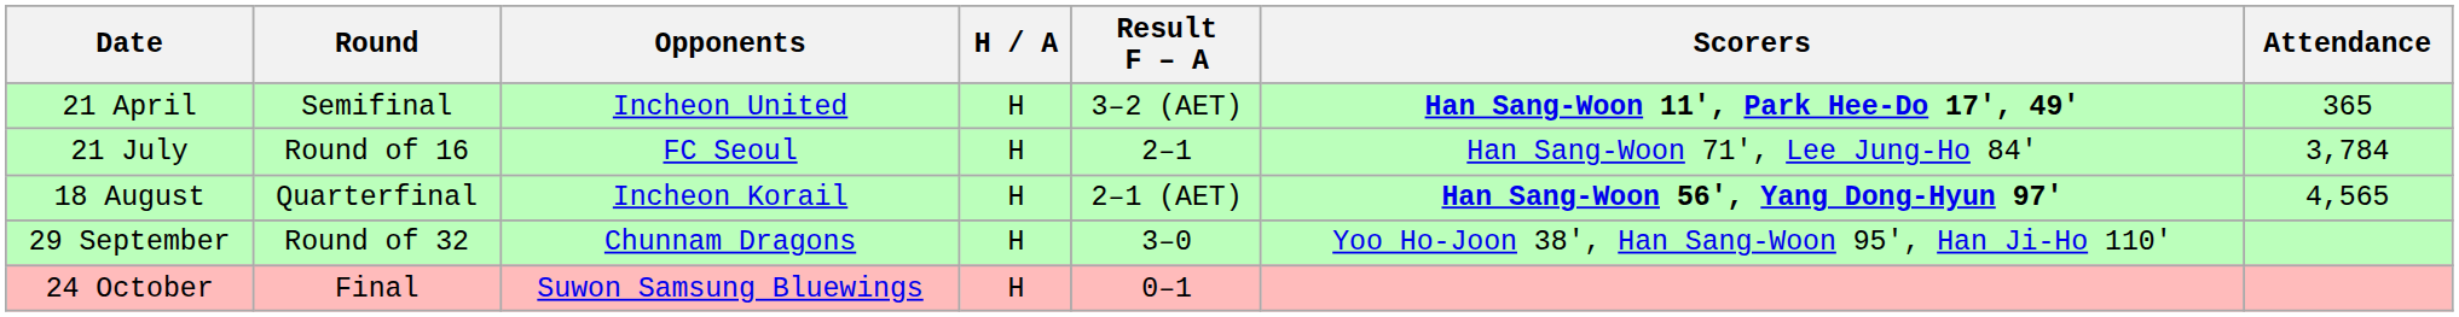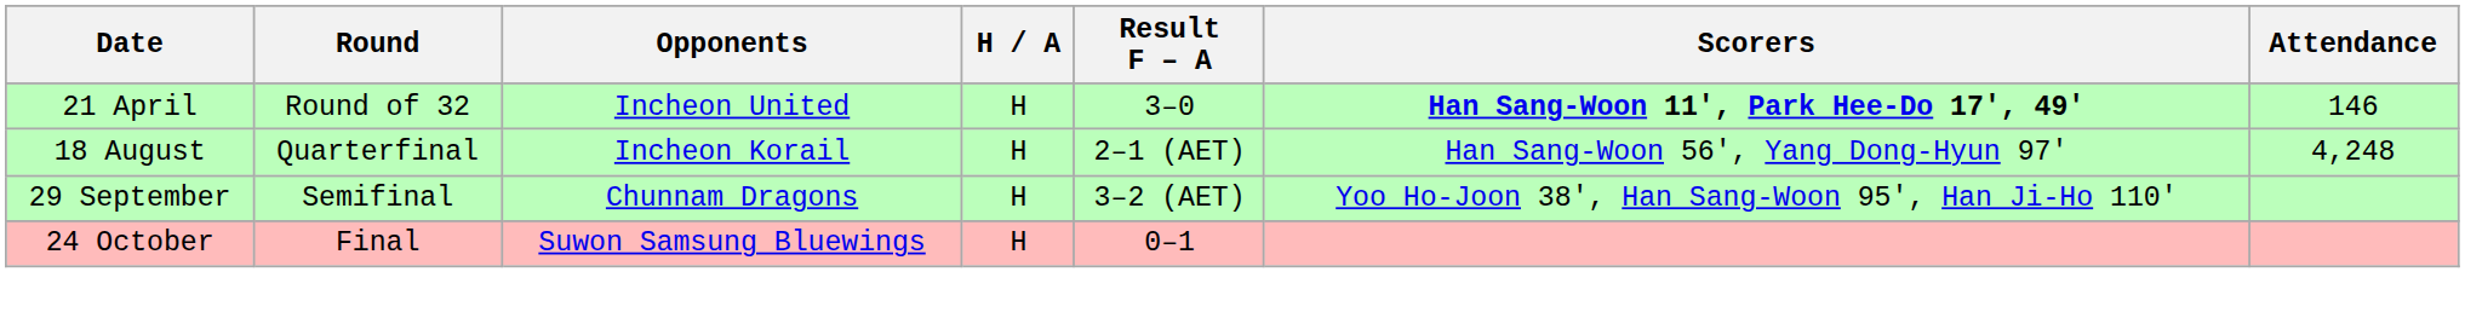21 April | Round: Semifinal -> Round of 32
21 April | Result F – A: 3–2 (AET) -> 3–0
21 April | Attendance: 365 -> 146
- row: 21 July | Round of 16 | FC Seoul | H | 2–1 | Han Sang-Woon 71', Lee Jung-Ho 84' | 3,784
18 August | Scorers: bold -> normal
18 August | Attendance: 4,565 -> 4,248
29 September | Round: Round of 32 -> Semifinal
29 September | Result F – A: 3–0 -> 3–2 (AET)
